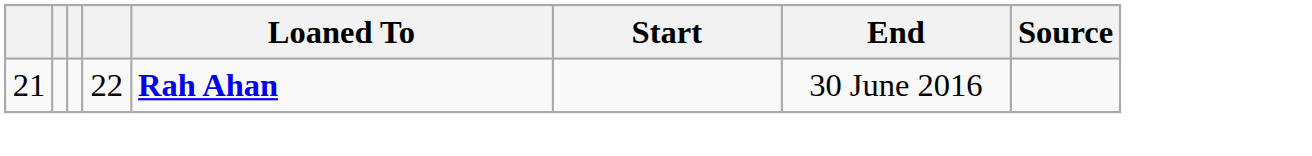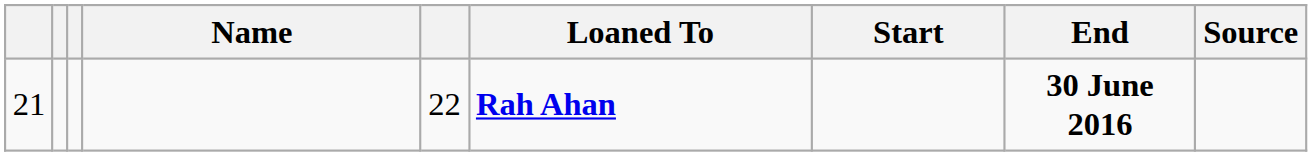+ column: Name
21 | End: normal -> bold
